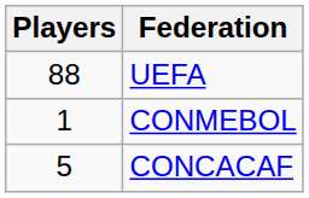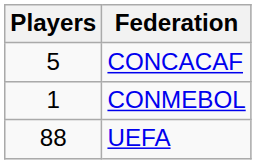rows swapped: UEFA <-> CONCACAF
